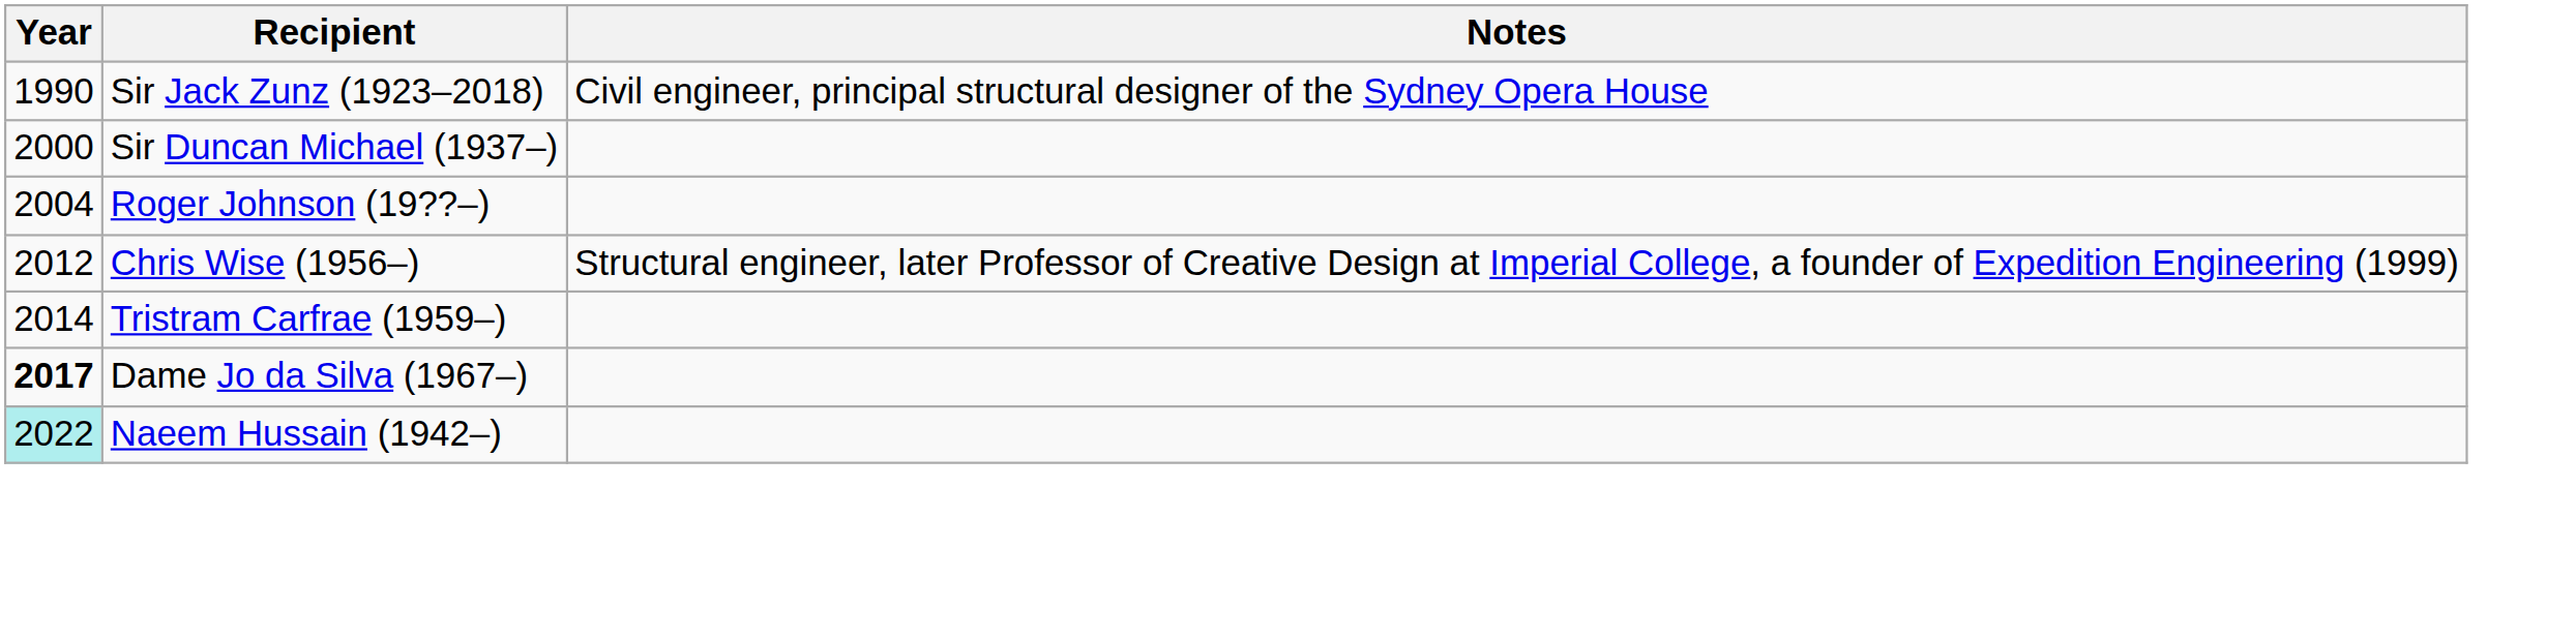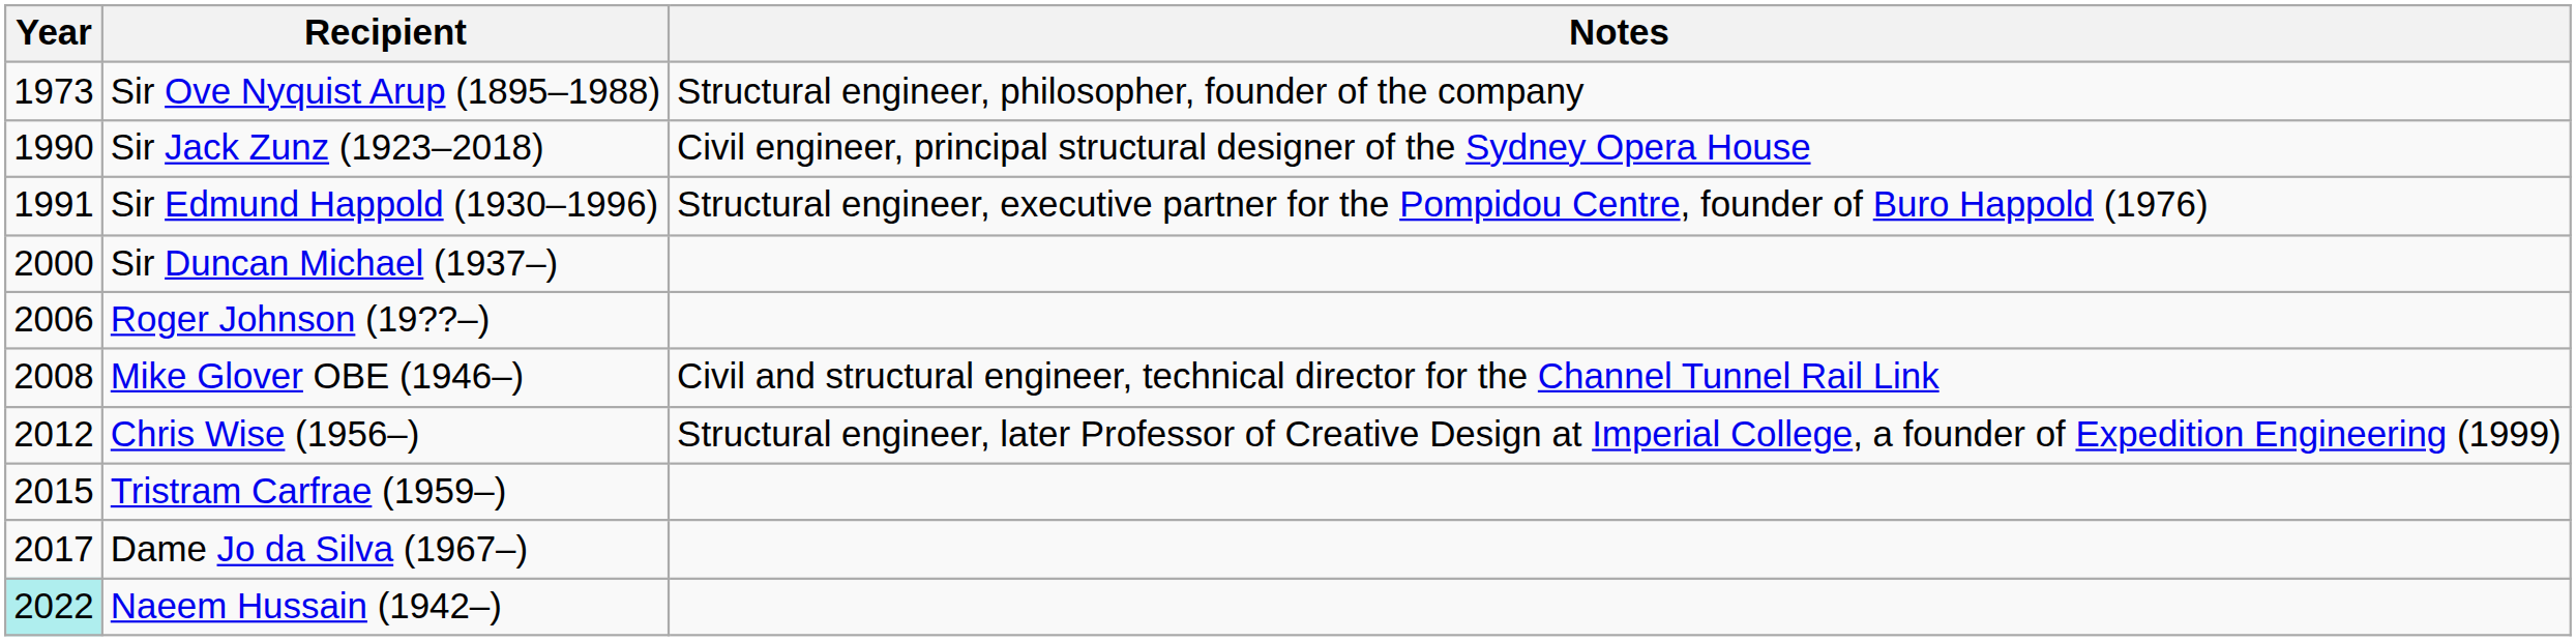+ row: 1973 | Sir Ove Nyquist Arup (1895–1988) | Structural engineer, philosopher, founder of the company
+ row: 1991 | Sir Edmund Happold (1930–1996) | Structural engineer, executive partner for the Pompidou Centre, founder of Buro Happold (1976)
Roger Johnson (19??–) | Year: 2004 -> 2006
+ row: 2008 | Mike Glover OBE (1946–) | Civil and structural engineer, technical director for the Channel Tunnel Rail Link
Tristram Carfrae (1959–) | Year: 2014 -> 2015
Dame Jo da Silva (1967–) | Year: bold -> normal
